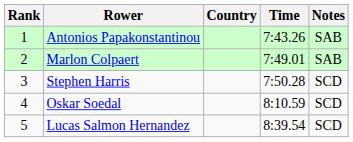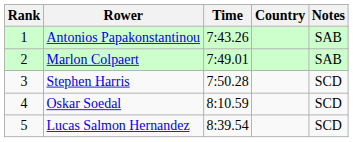columns swapped: Country <-> Time
